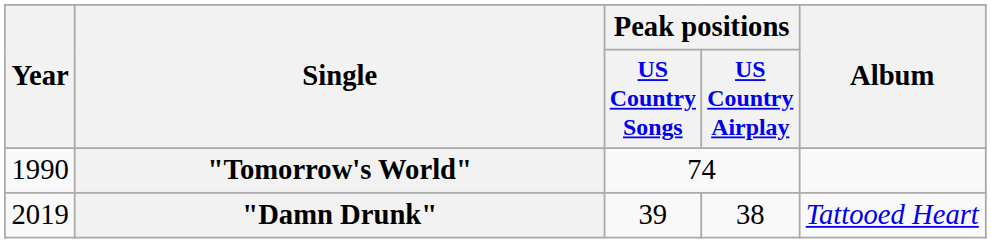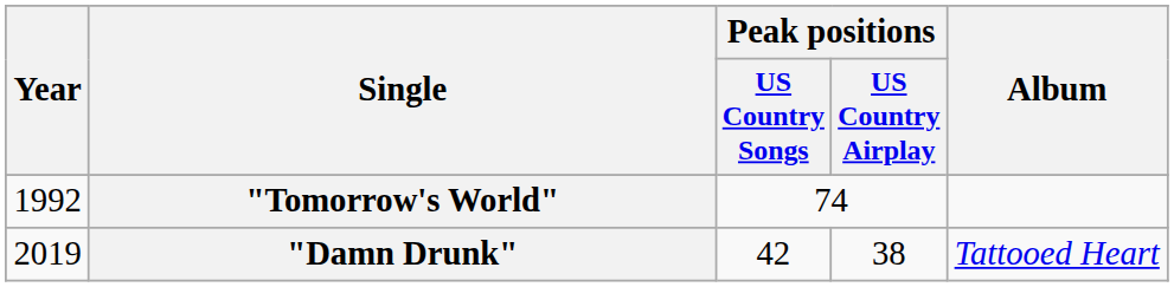"Tomorrow's World" | Year: 1990 -> 1992
"Damn Drunk" | Peak positions / US Country Songs: 39 -> 42
